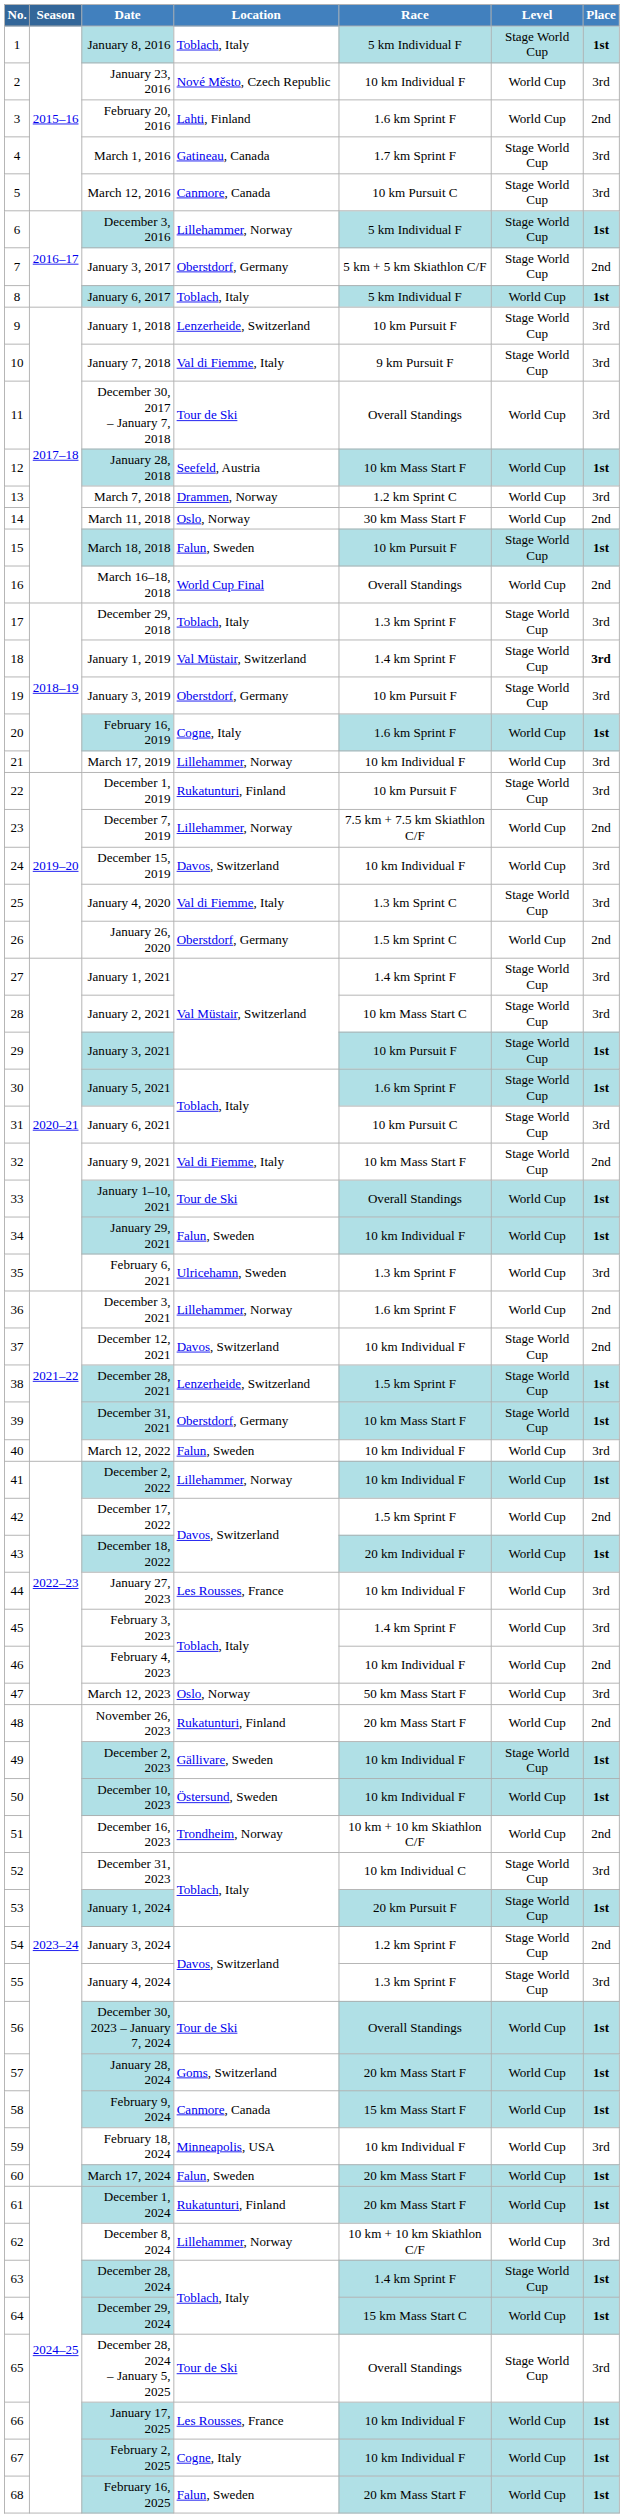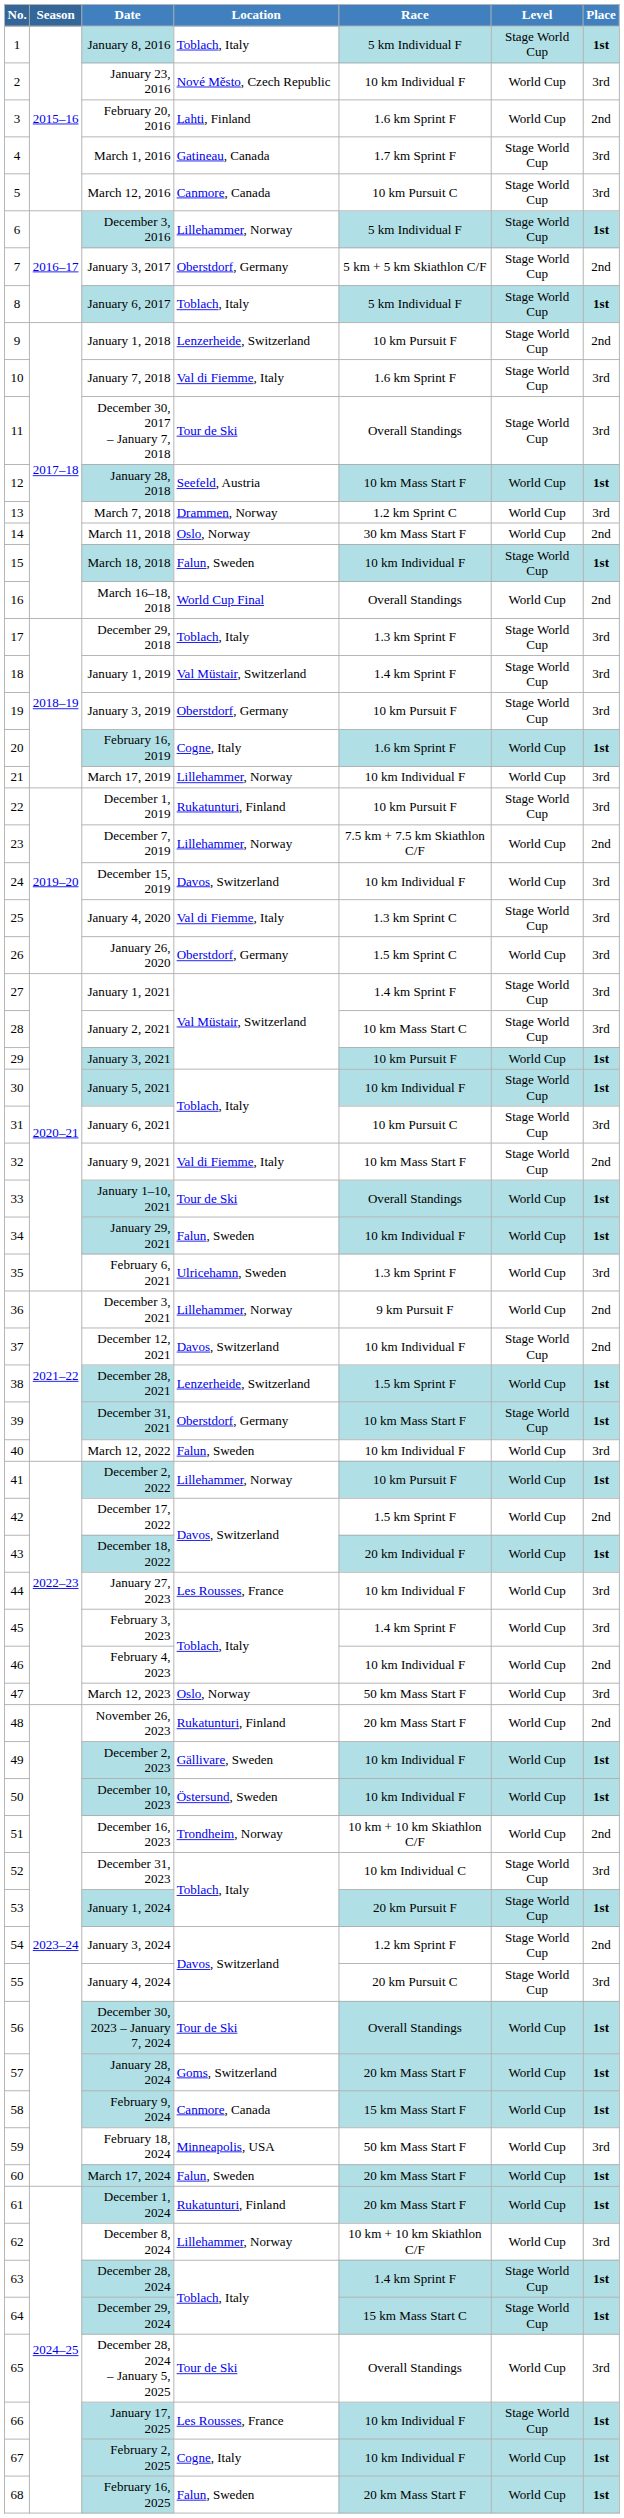January 6, 2017 | Level: World Cup -> Stage World Cup
January 1, 2018 | Place: 3rd -> 2nd
January 7, 2018 | Race: 9 km Pursuit F -> 1.6 km Sprint F
December 30, 2017 – January 7, 2018 | Level: World Cup -> Stage World Cup
March 18, 2018 | Race: 10 km Pursuit F -> 10 km Individual F
January 1, 2019 | Place: bold -> normal
January 26, 2020 | Place: 2nd -> 3rd
January 3, 2021 | Level: Stage World Cup -> World Cup
January 5, 2021 | Race: 1.6 km Sprint F -> 10 km Individual F
December 3, 2021 | Race: 1.6 km Sprint F -> 9 km Pursuit F
December 28, 2021 | Level: Stage World Cup -> World Cup
December 2, 2022 | Race: 10 km Individual F -> 10 km Pursuit F
December 2, 2023 | Level: Stage World Cup -> World Cup
January 4, 2024 | Race: 1.3 km Sprint F -> 20 km Pursuit C
February 18, 2024 | Race: 10 km Individual F -> 50 km Mass Start F
December 29, 2024 | Level: World Cup -> Stage World Cup
December 28, 2024 – January 5, 2025 | Level: Stage World Cup -> World Cup
January 17, 2025 | Level: World Cup -> Stage World Cup
